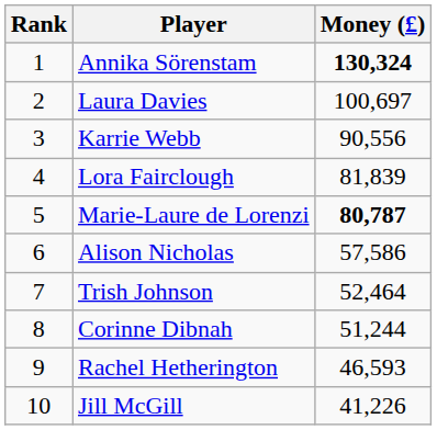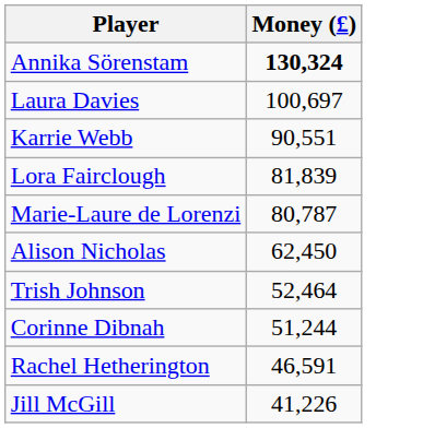- column: Rank | 1 | 2 | 3 | 4 | 5 | 6 | 7 | 8 | 9 | 10
Karrie Webb | Money (£): 90,556 -> 90,551
Marie-Laure de Lorenzi | Money (£): bold -> normal
Alison Nicholas | Money (£): 57,586 -> 62,450
Rachel Hetherington | Money (£): 46,593 -> 46,591
